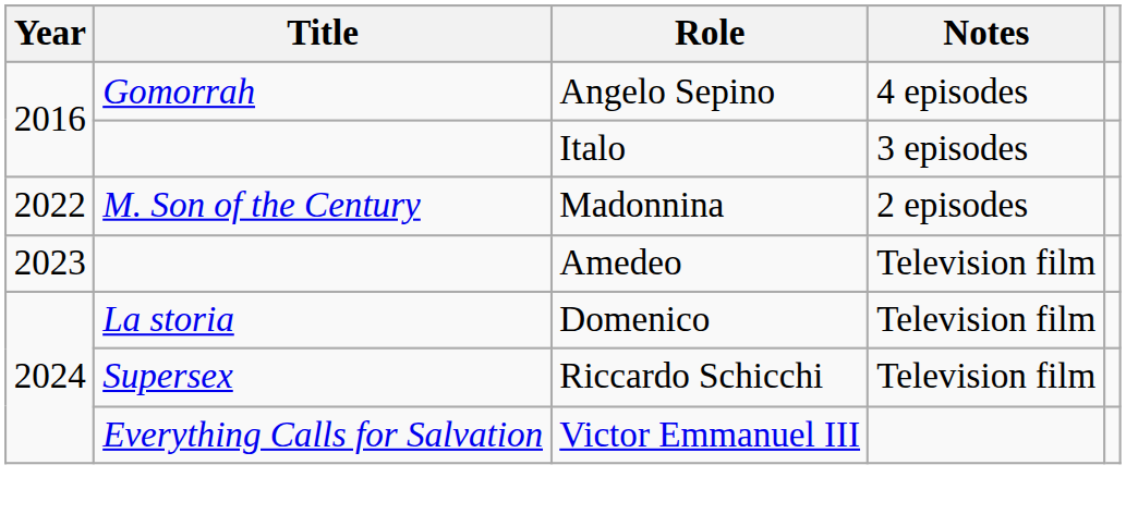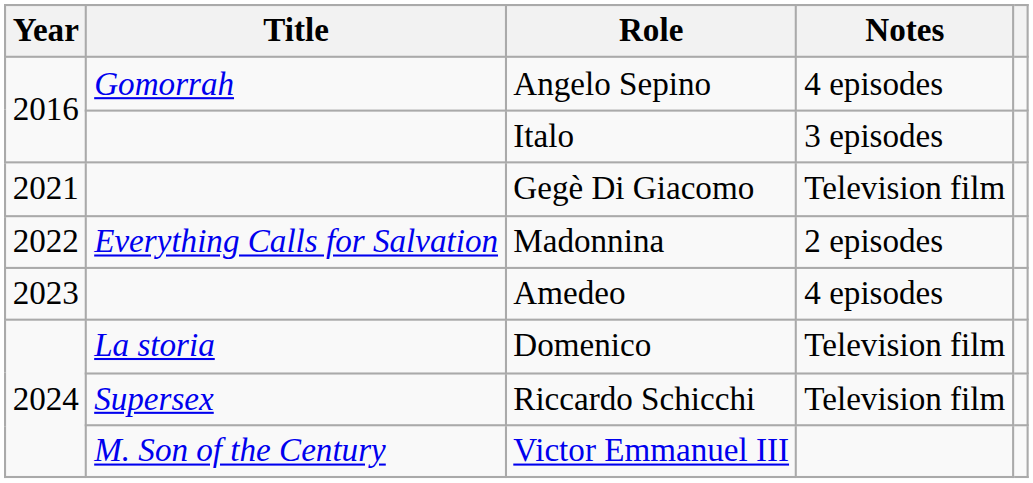+ row: 2021 | Gegè Di Giacomo | Television film
Madonnina | Title: M. Son of the Century -> Everything Calls for Salvation
Amedeo | Notes: Television film -> 4 episodes
Victor Emmanuel III | Title: Everything Calls for Salvation -> M. Son of the Century
